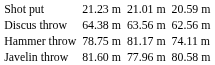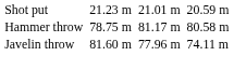- row: Discus throw | 64.38 m | 63.56 m | 62.56 m
Hammer throw | column 7: 74.11 m -> 80.58 m
Javelin throw | column 7: 80.58 m -> 74.11 m
